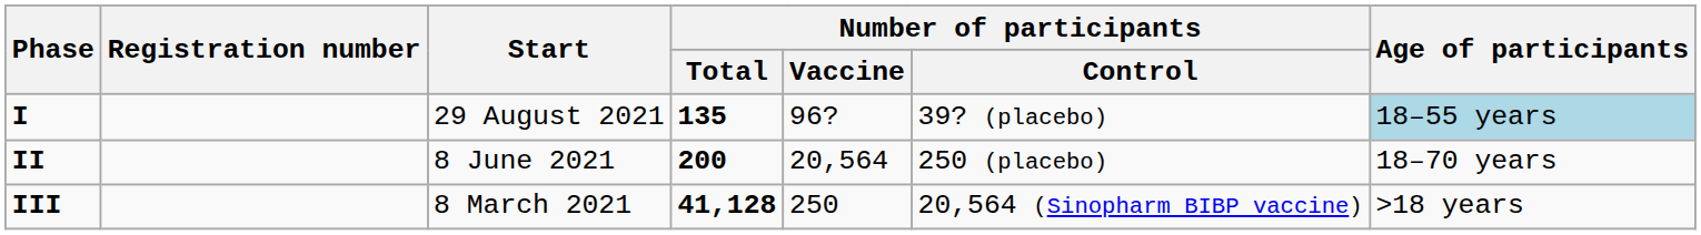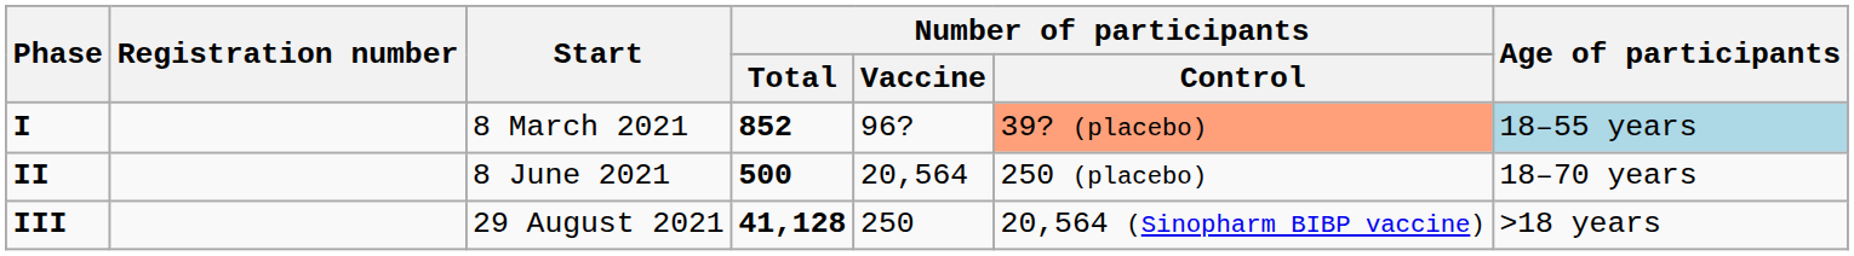I | Start: 29 August 2021 -> 8 March 2021
I | Number of participants / Total: 135 -> 852
I | Number of participants / Control: no background -> lightsalmon background
II | Number of participants / Total: 200 -> 500
III | Start: 8 March 2021 -> 29 August 2021
